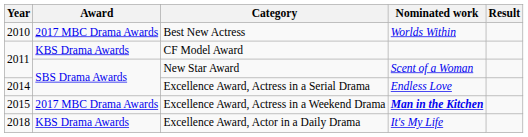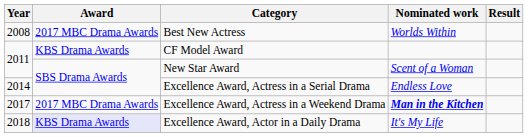Best New Actress | Year: 2010 -> 2008
Excellence Award, Actress in a Weekend Drama | Year: 2015 -> 2017
Excellence Award, Actor in a Daily Drama | Award: no background -> lavender background
